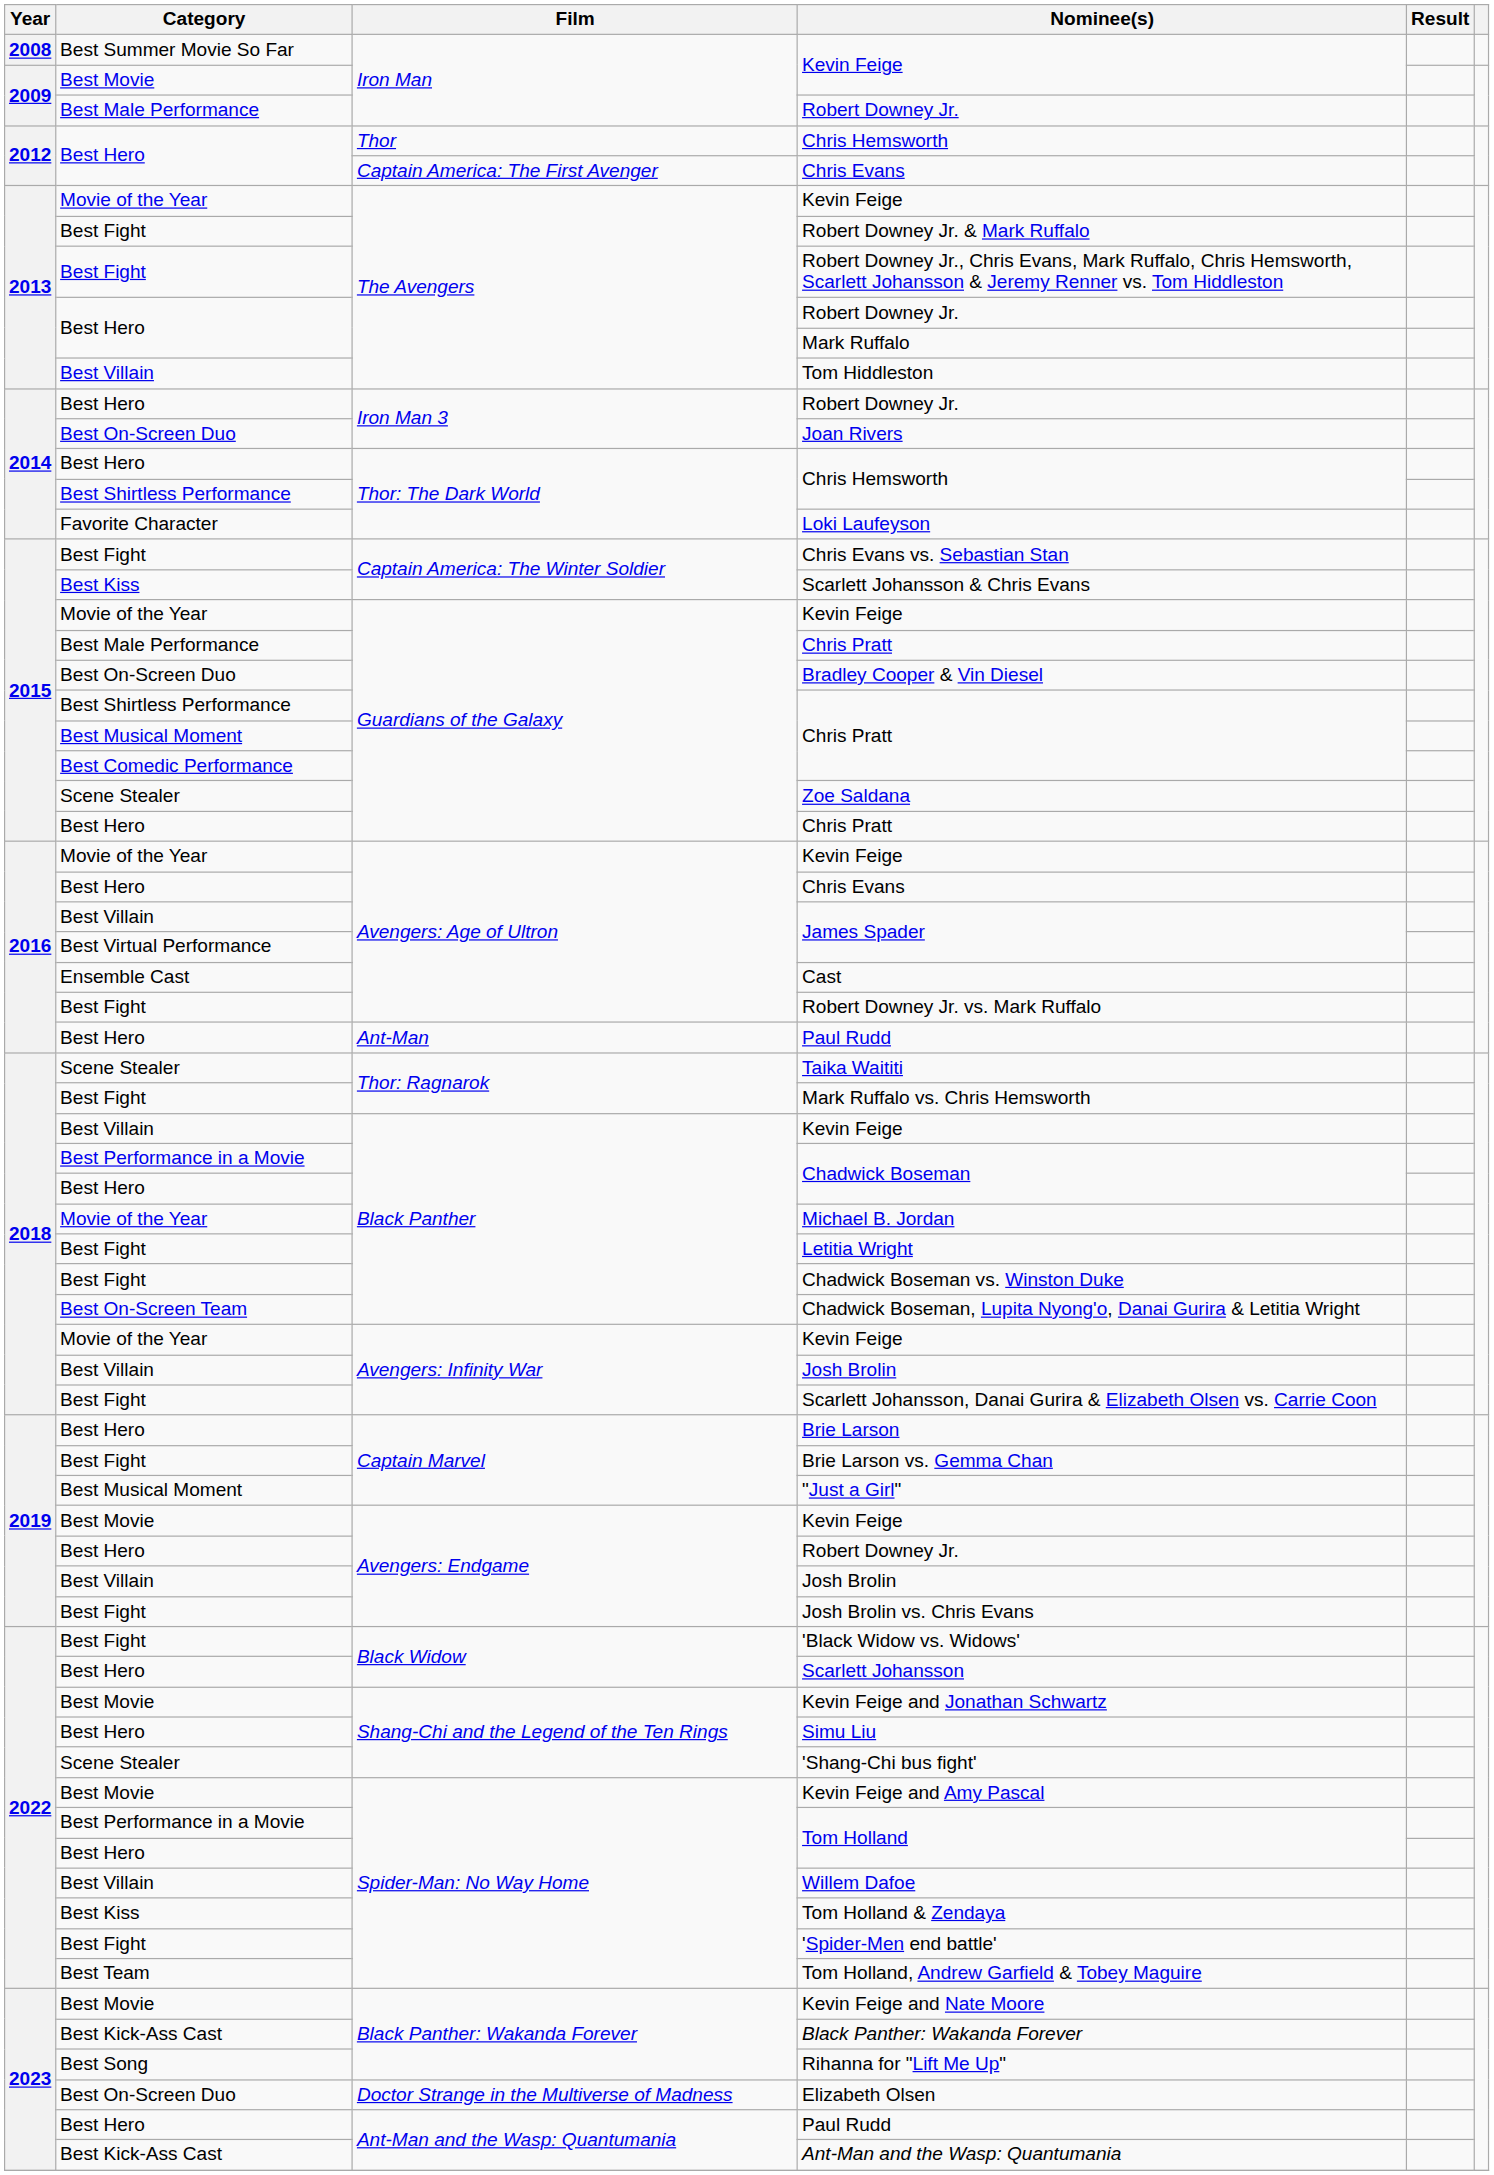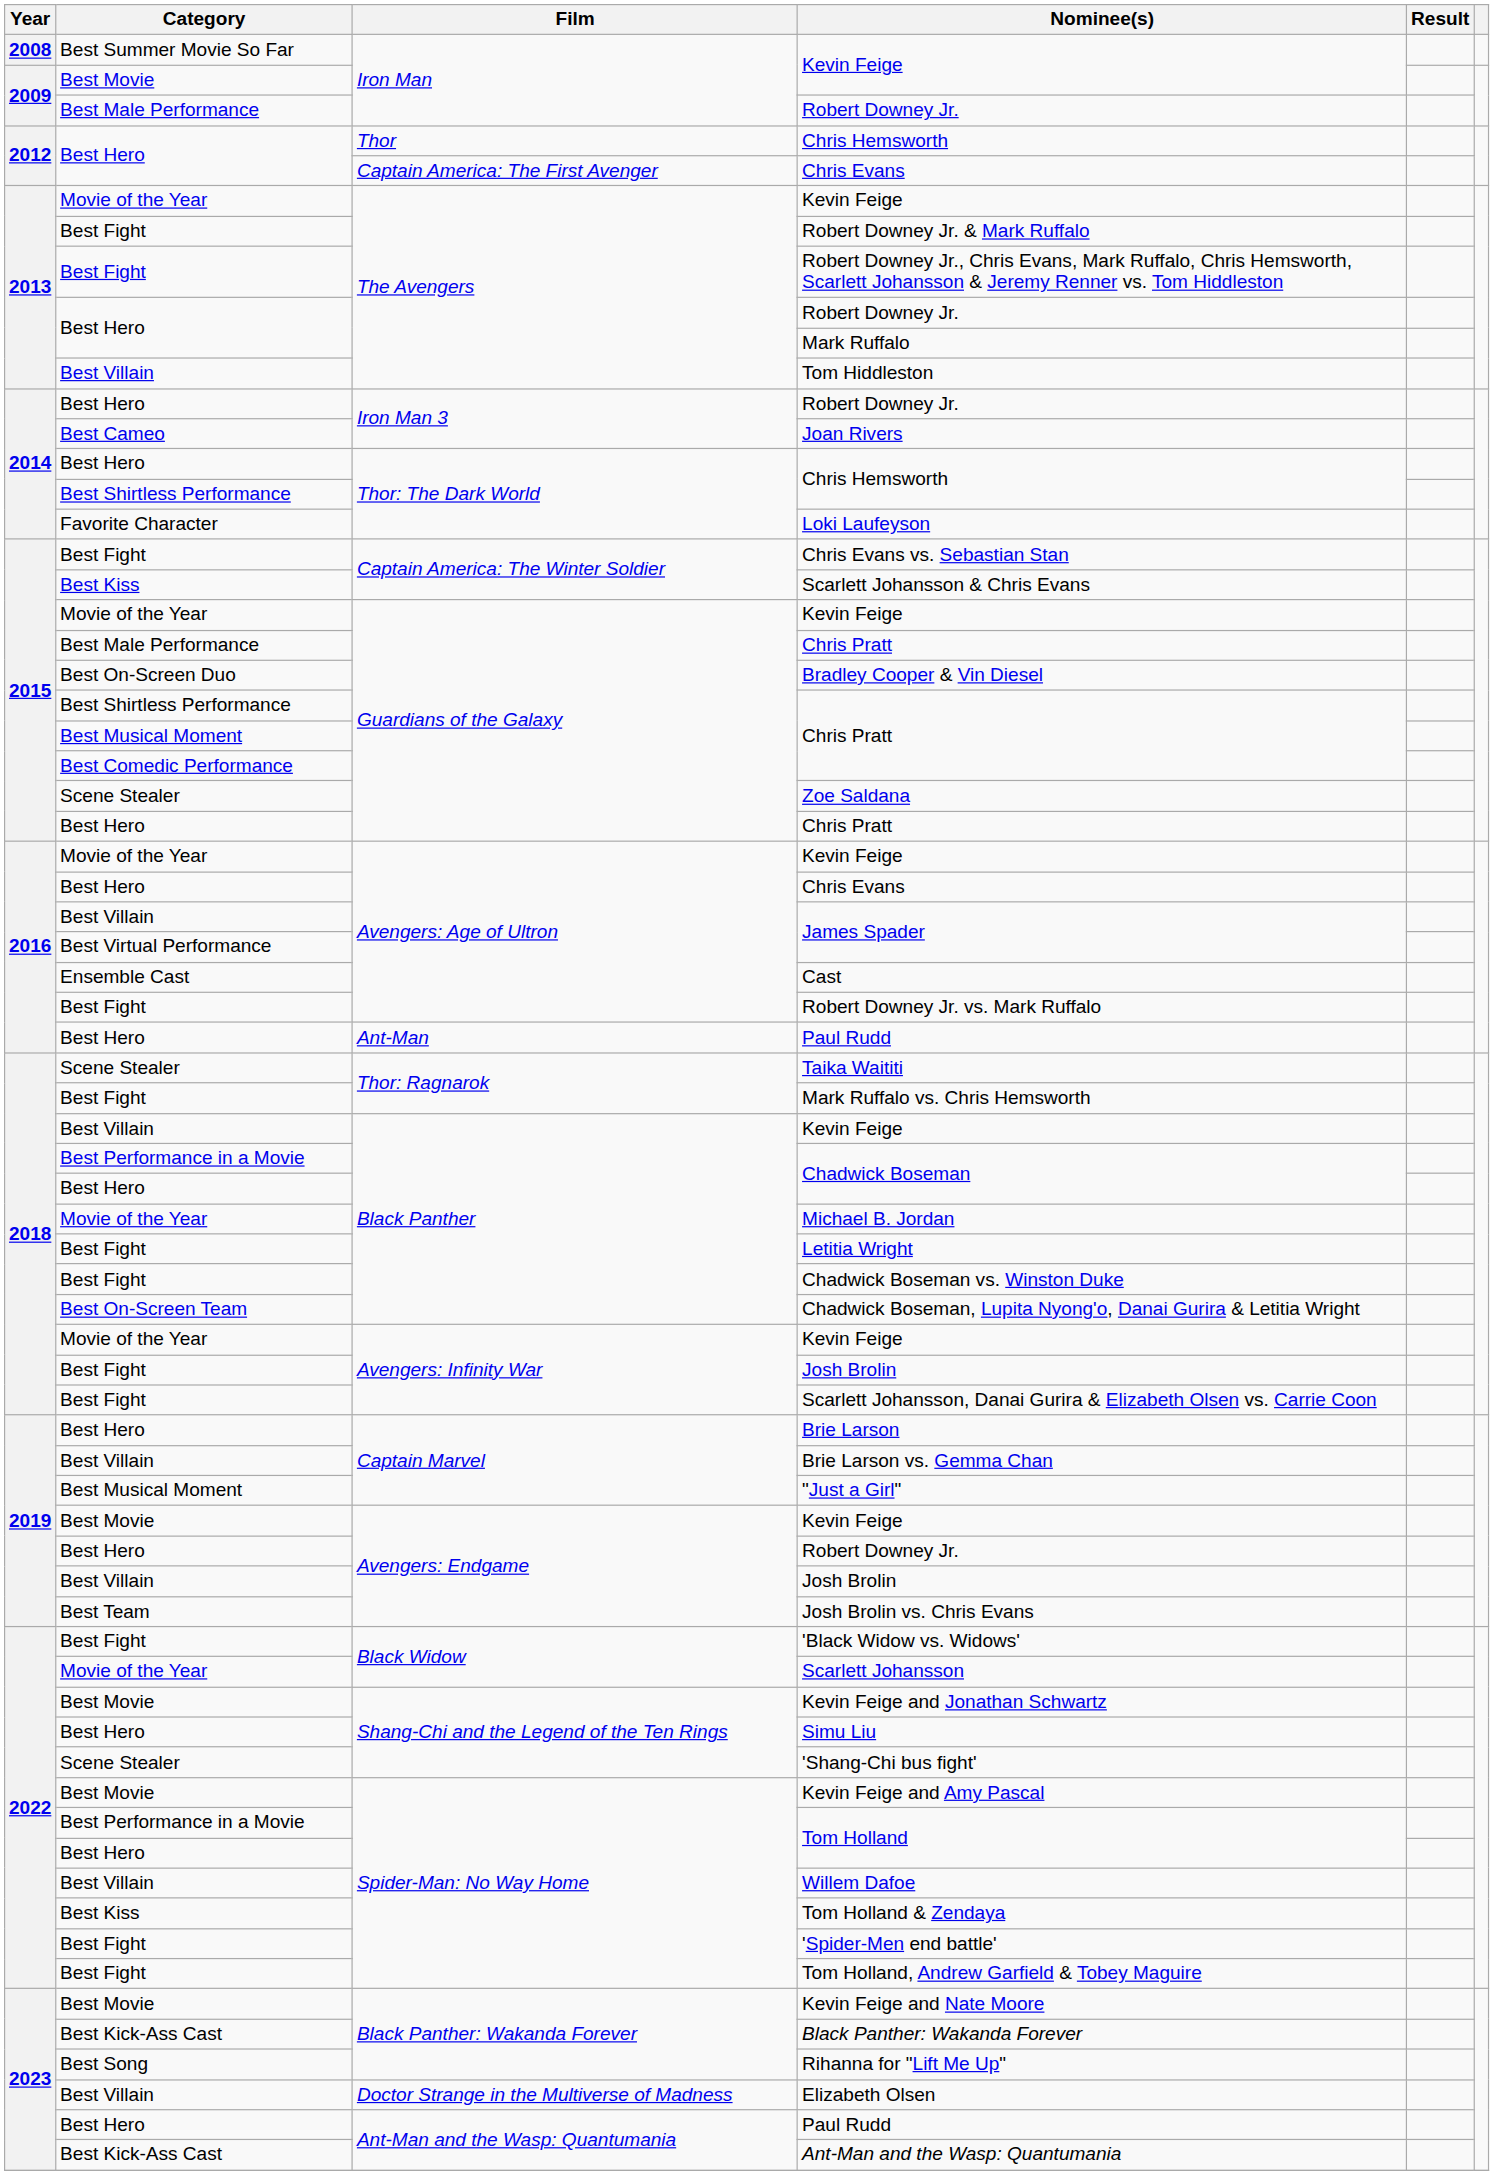Joan Rivers | Category: Best On-Screen Duo -> Best Cameo
Avengers: Infinity War / Josh Brolin | Category: Best Villain -> Best Fight
Brie Larson vs. Gemma Chan | Category: Best Fight -> Best Villain
Josh Brolin vs. Chris Evans | Category: Best Fight -> Best Team
Scarlett Johansson | Category: Best Hero -> Movie of the Year
Tom Holland, Andrew Garfield & Tobey Maguire | Category: Best Team -> Best Fight
Elizabeth Olsen | Category: Best On-Screen Duo -> Best Villain
